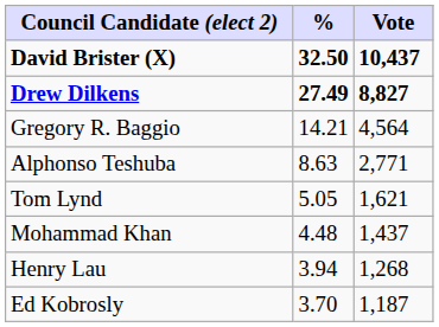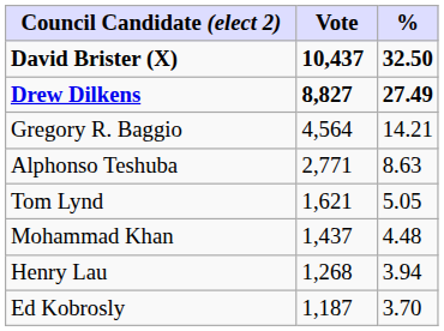columns swapped: Vote <-> %
